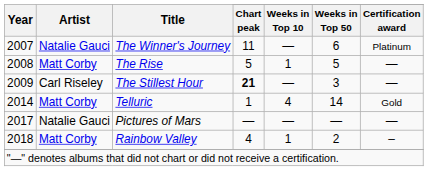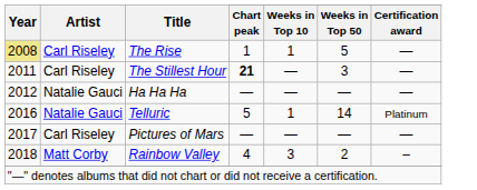- row: 2007 | Natalie Gauci | The Winner's Journey | 11 | — | 6 | Platinum
The Rise | Year: no background -> khaki background
The Rise | Artist: Matt Corby -> Carl Riseley
The Rise | Chart peak: 5 -> 1
The Stillest Hour | Year: 2009 -> 2011
+ row: 2012 | Natalie Gauci | Ha Ha Ha | — | — | — | —
Telluric | Year: 2014 -> 2016
Telluric | Artist: Matt Corby -> Natalie Gauci
Telluric | Chart peak: 1 -> 5
Telluric | Weeks in Top 10: 4 -> 1
Telluric | Certification award: Gold -> Platinum
Pictures of Mars | Artist: Natalie Gauci -> Carl Riseley
Rainbow Valley | Weeks in Top 10: 1 -> 3
